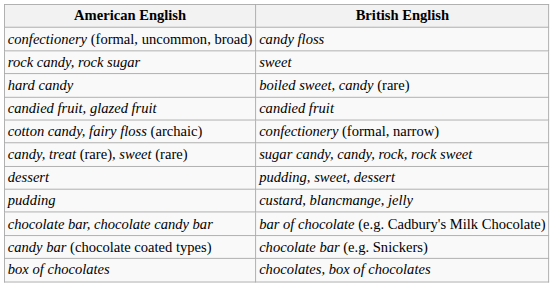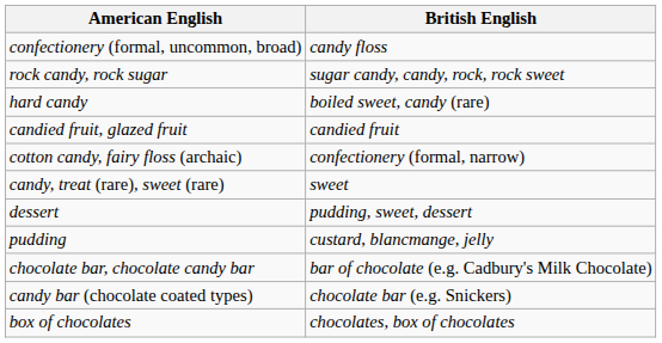rock candy, rock sugar | British English: sweet -> sugar candy, candy, rock, rock sweet
candy, treat (rare), sweet (rare) | British English: sugar candy, candy, rock, rock sweet -> sweet
